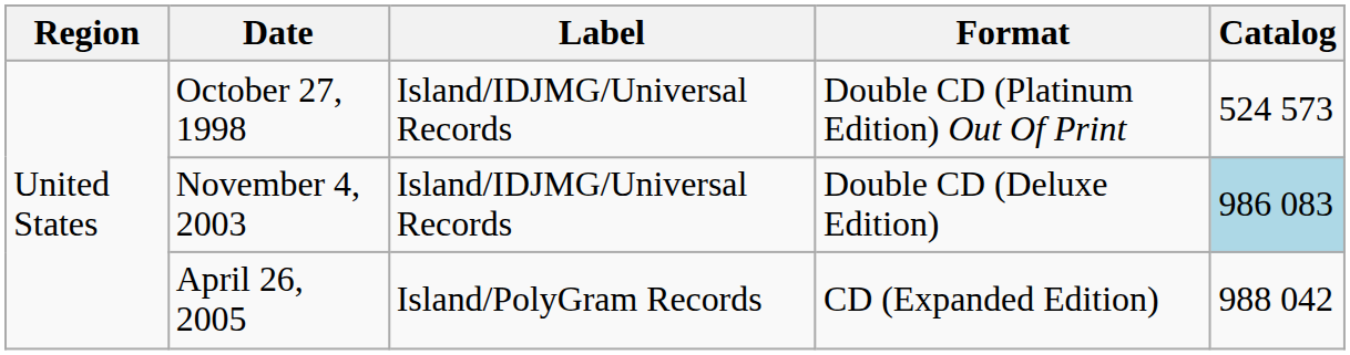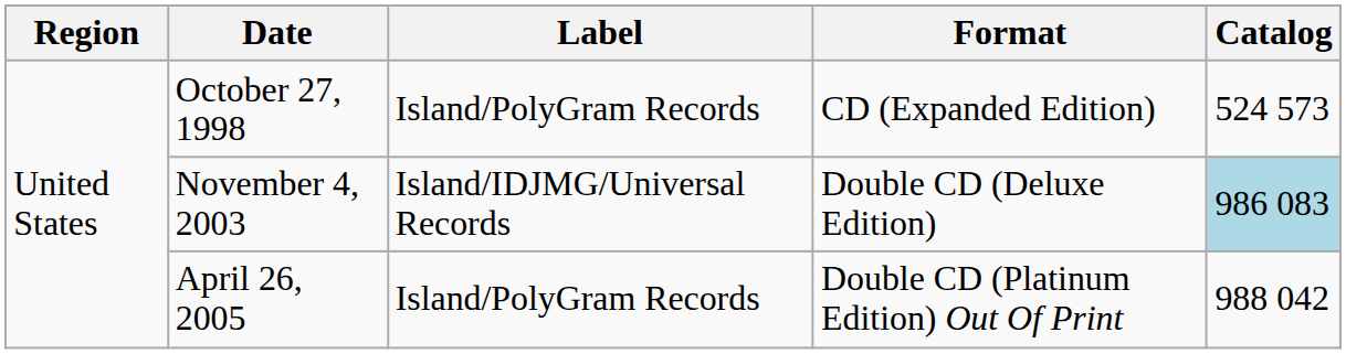October 27, 1998 | Label: Island/IDJMG/Universal Records -> Island/PolyGram Records
October 27, 1998 | Format: Double CD (Platinum Edition) Out Of Print -> CD (Expanded Edition)
April 26, 2005 | Format: CD (Expanded Edition) -> Double CD (Platinum Edition) Out Of Print
